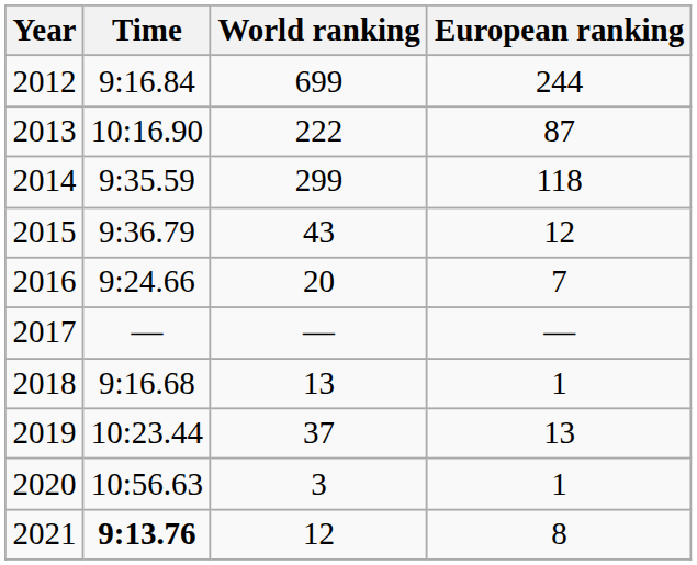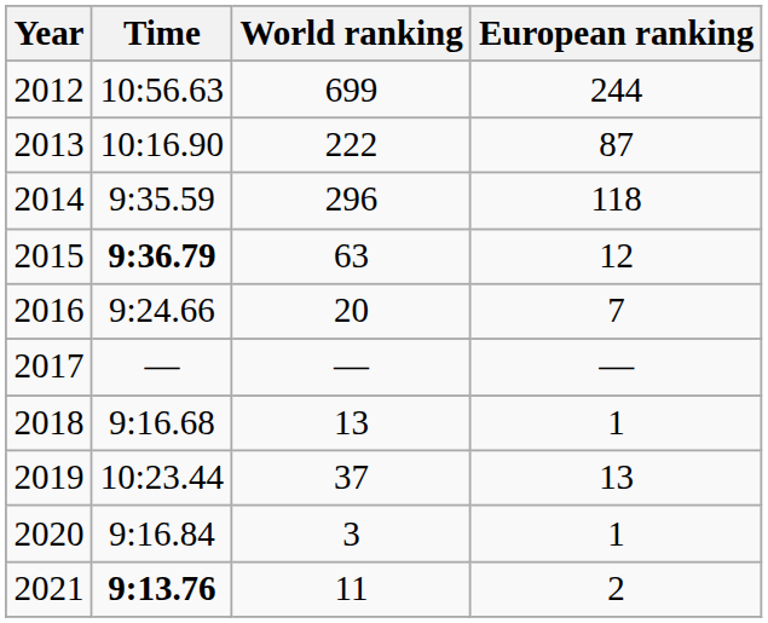2012 | Time: 9:16.84 -> 10:56.63
2014 | World ranking: 299 -> 296
2015 | Time: normal -> bold
2015 | World ranking: 43 -> 63
2020 | Time: 10:56.63 -> 9:16.84
2021 | World ranking: 12 -> 11
2021 | European ranking: 8 -> 2
